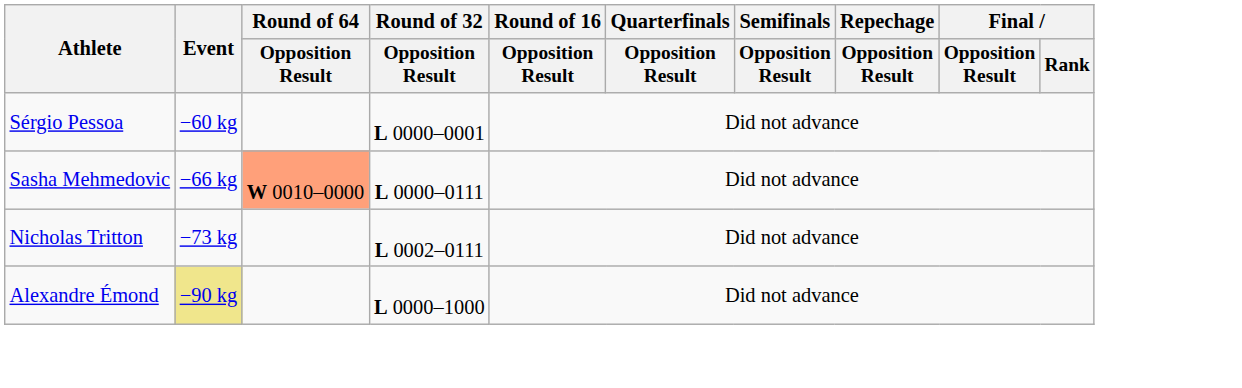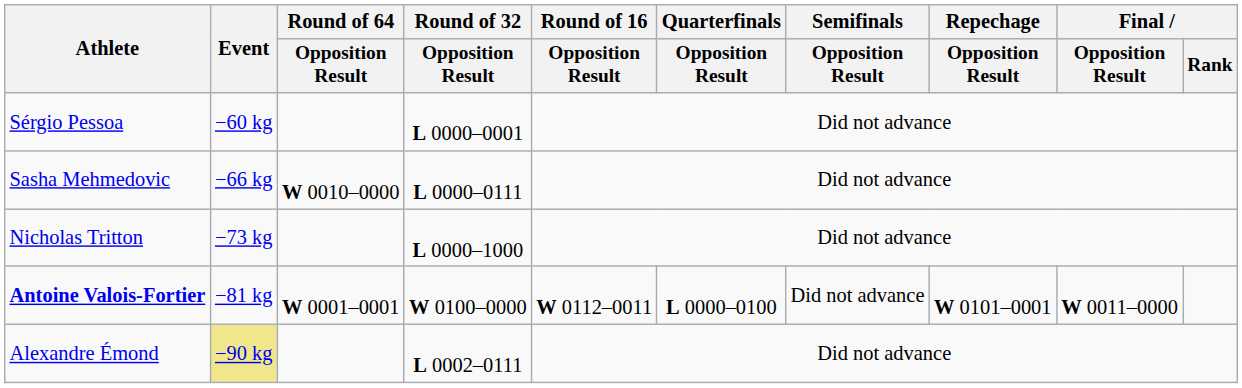Sasha Mehmedovic | Round of 64 / Opposition Result: lightsalmon background -> no background
Nicholas Tritton | Round of 32 / Opposition Result: L 0002–0111 -> L 0000–1000
+ row: Antoine Valois-Fortier | −81 kg | W 0001–0001 | W 0100–0000 | W 0112–0011 | L 0000–0100 | Did not advance | W 0101–0001 | W 0011–0000
Alexandre Émond | Round of 32 / Opposition Result: L 0000–1000 -> L 0002–0111
